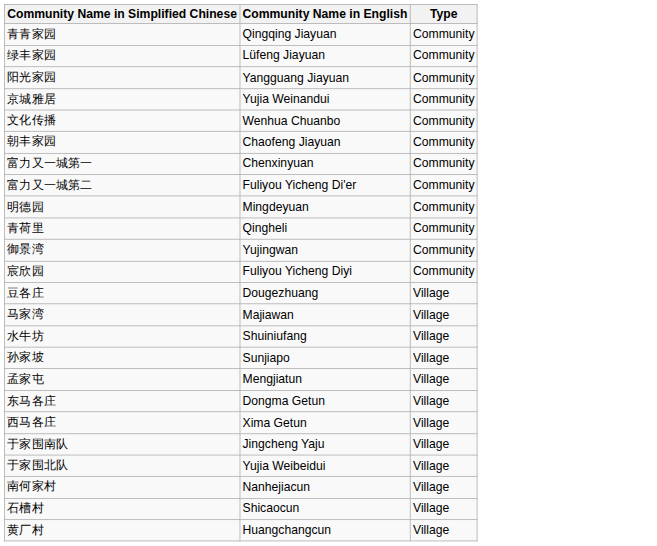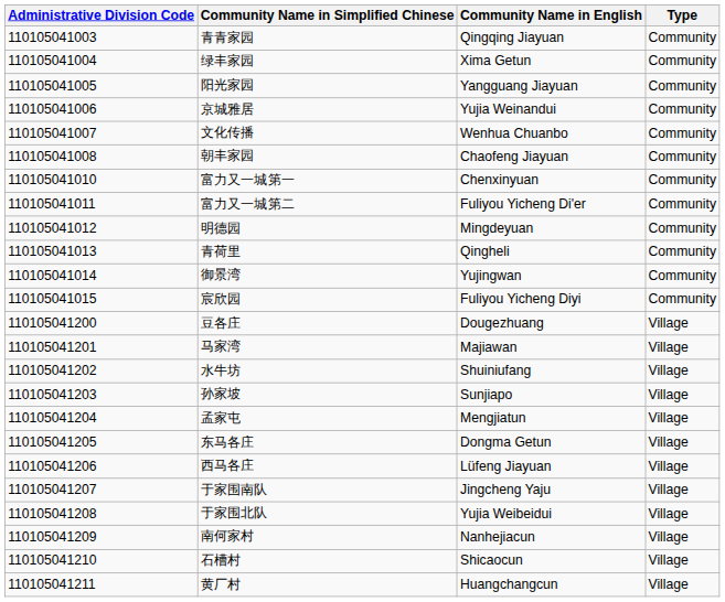+ column: Administrative Division Code | 110105041003 | 110105041004 | 110105041005 | 110105041006 | 110105041007 | 110105041008 | 110105041010 | 110105041011 | 110105041012 | 110105041013 | 110105041014 | 110105041015 | 110105041200 | 110105041201 | 110105041202 | 110105041203 | 110105041204 | 110105041205 | 110105041206 | 110105041207 | 110105041208 | 110105041209 | 110105041210 | 110105041211
绿丰家园 | Community Name in English: Lüfeng Jiayuan -> Xima Getun
西马各庄 | Community Name in English: Xima Getun -> Lüfeng Jiayuan
